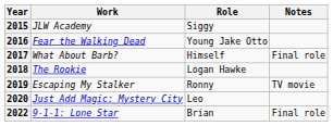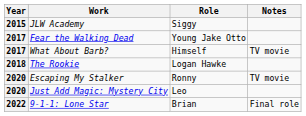Fear the Walking Dead | Year: 2016 -> 2017
What About Barb? | Notes: Final role -> TV movie
Escaping My Stalker | Year: 2019 -> 2020
